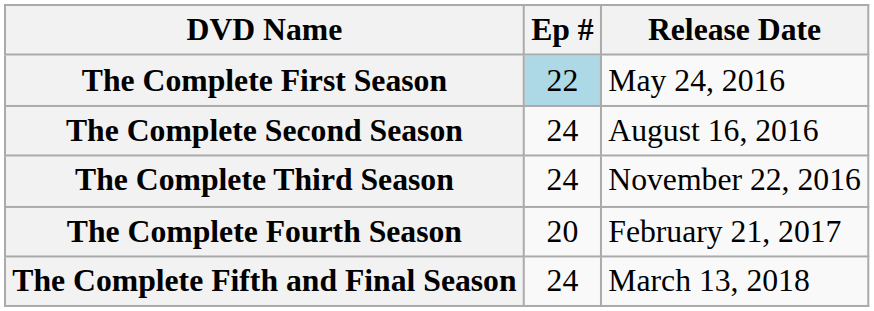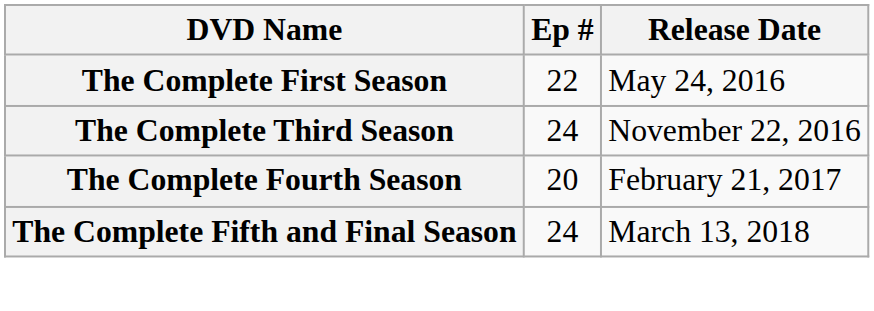The Complete First Season | Ep #: lightblue background -> no background
- row: The Complete Second Season | 24 | August 16, 2016
